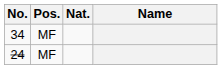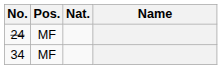rows swapped: 24 <-> 34
